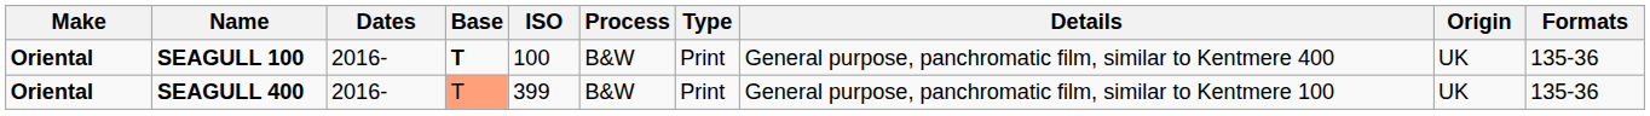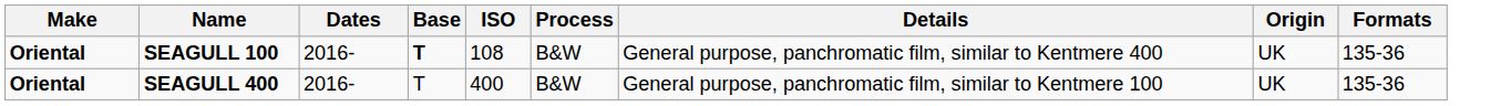- column: Type | Print | Print
SEAGULL 100 | ISO: 100 -> 108
SEAGULL 400 | Base: lightsalmon background -> no background
SEAGULL 400 | ISO: 399 -> 400
